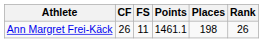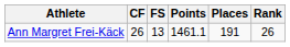Ann Margret Frei-Käck | FS: 11 -> 13
Ann Margret Frei-Käck | Places: 198 -> 191
